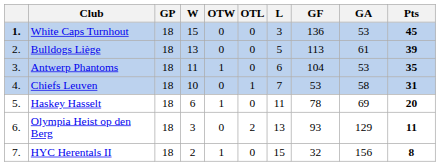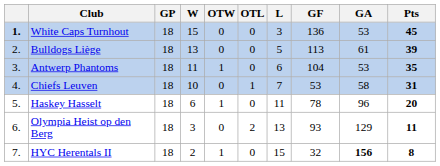Haskey Hasselt | GA: 69 -> 96
HYC Herentals II | GA: normal -> bold
